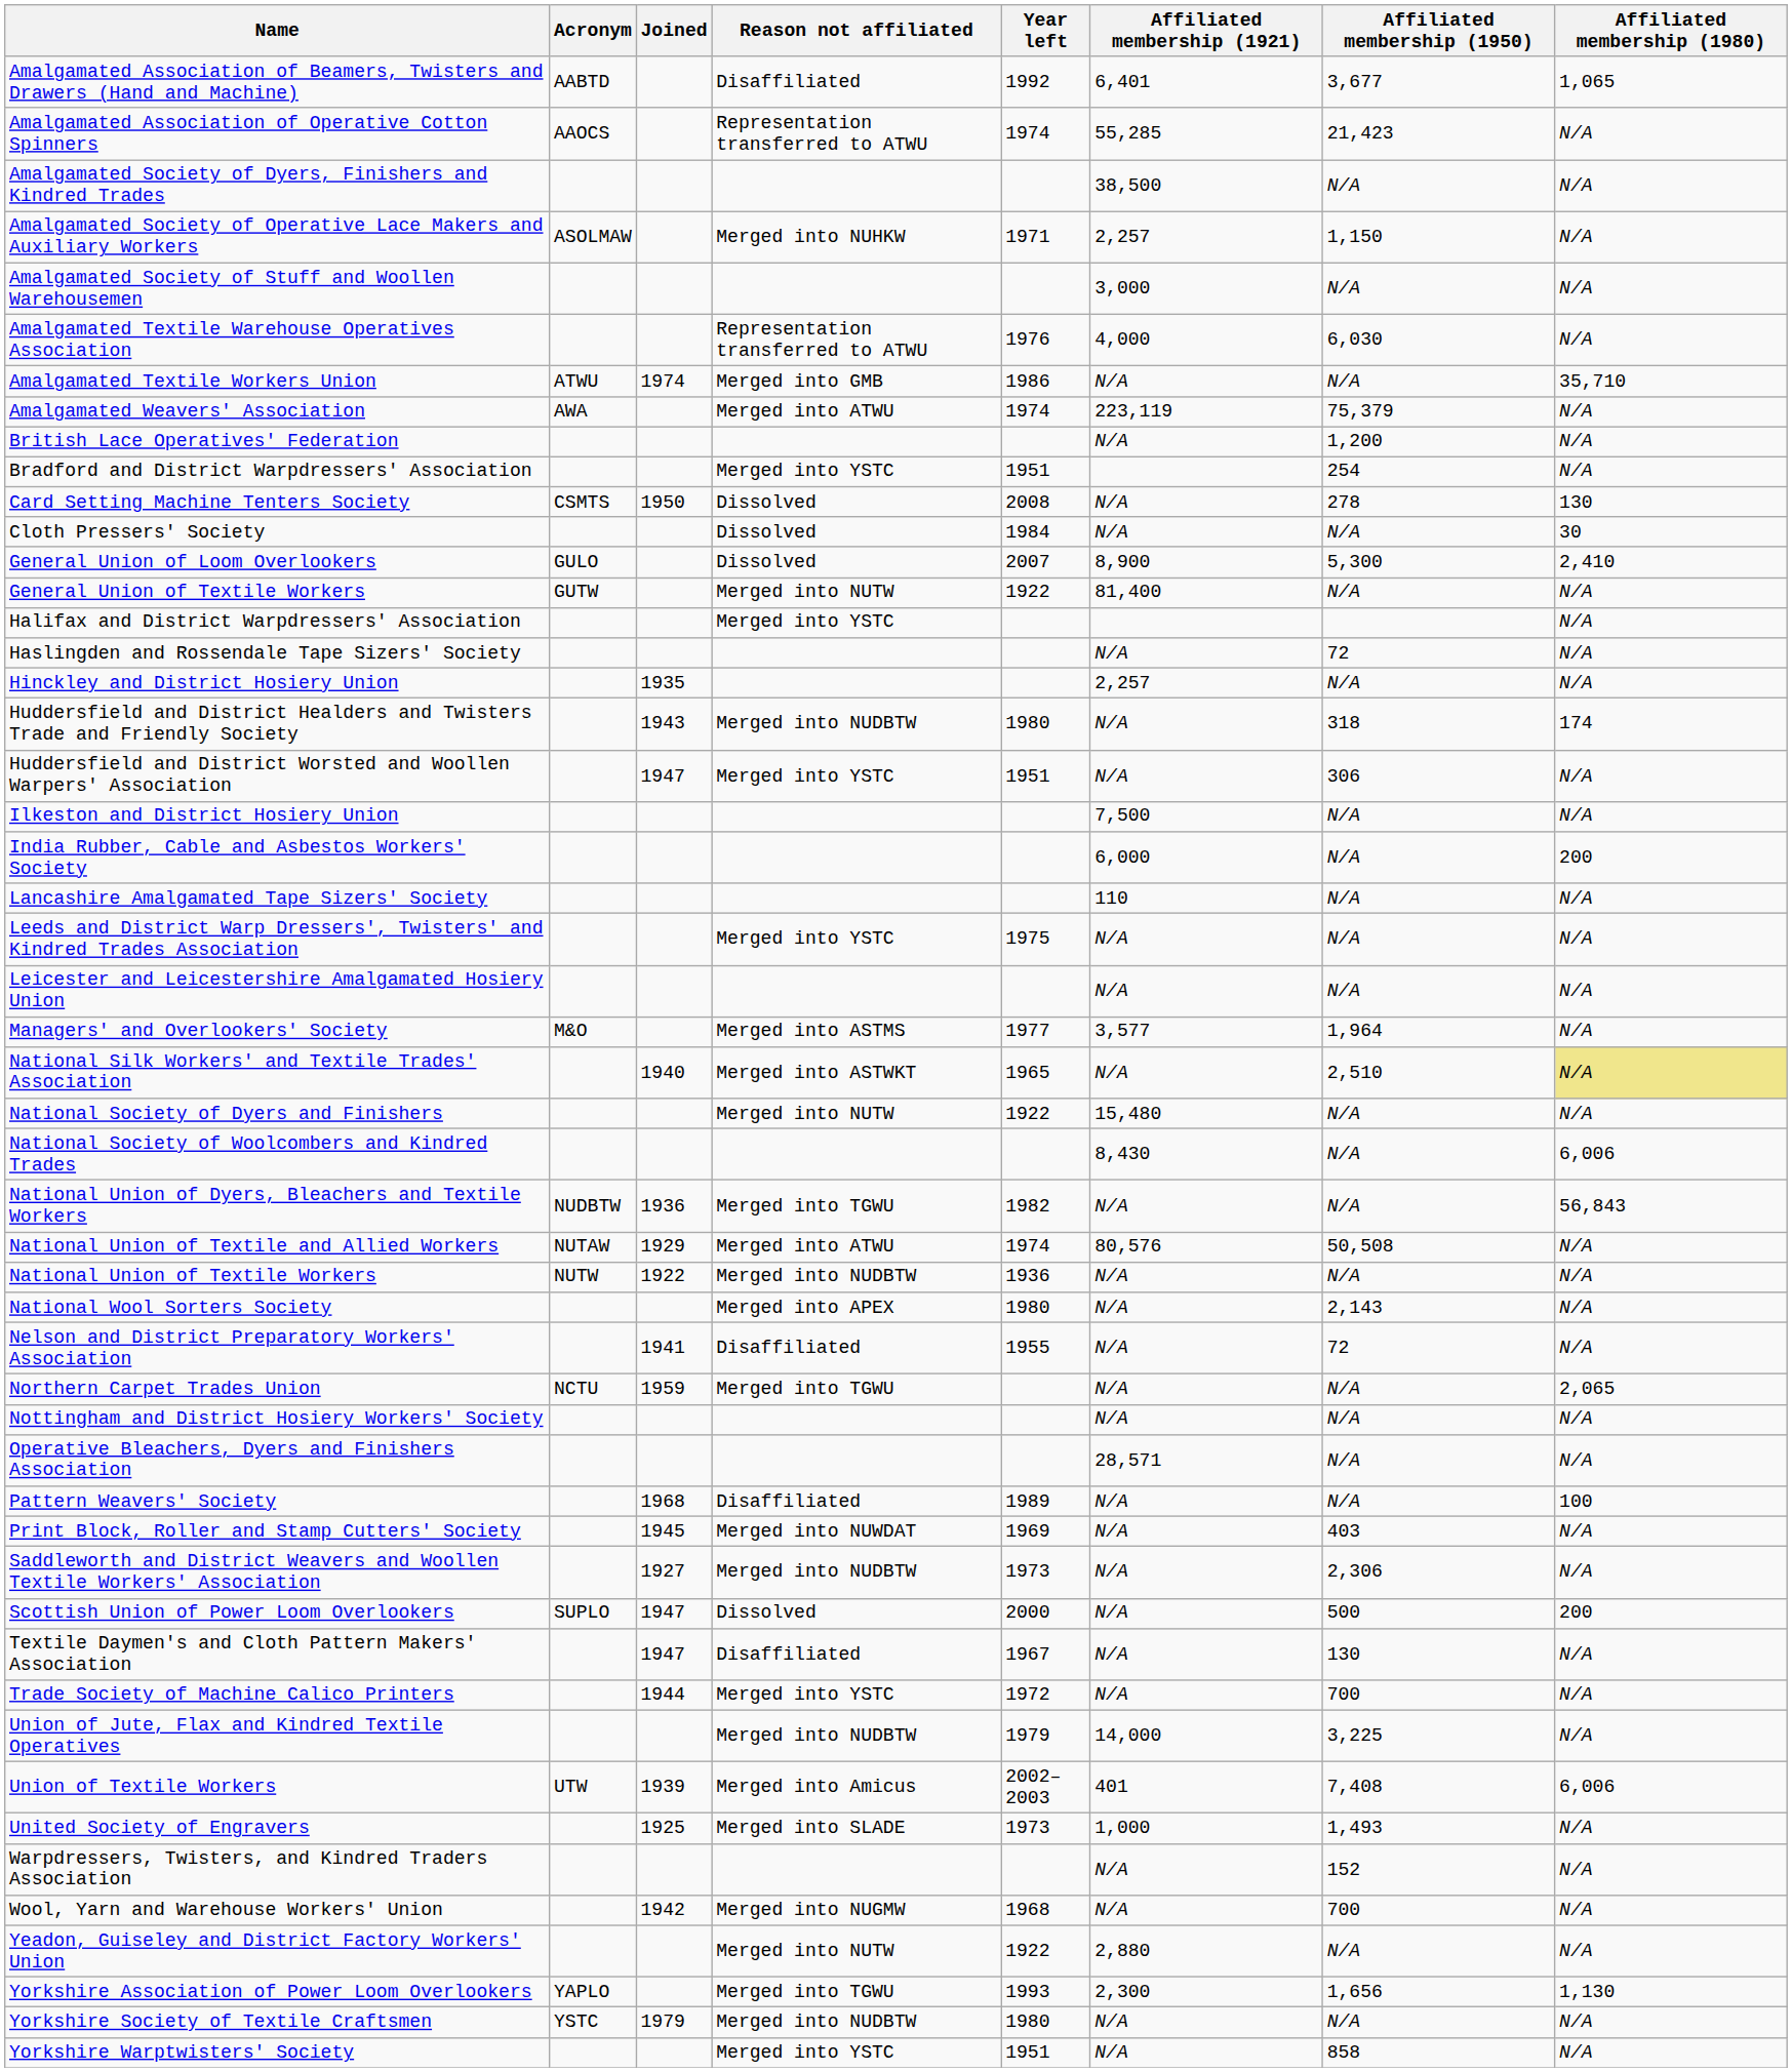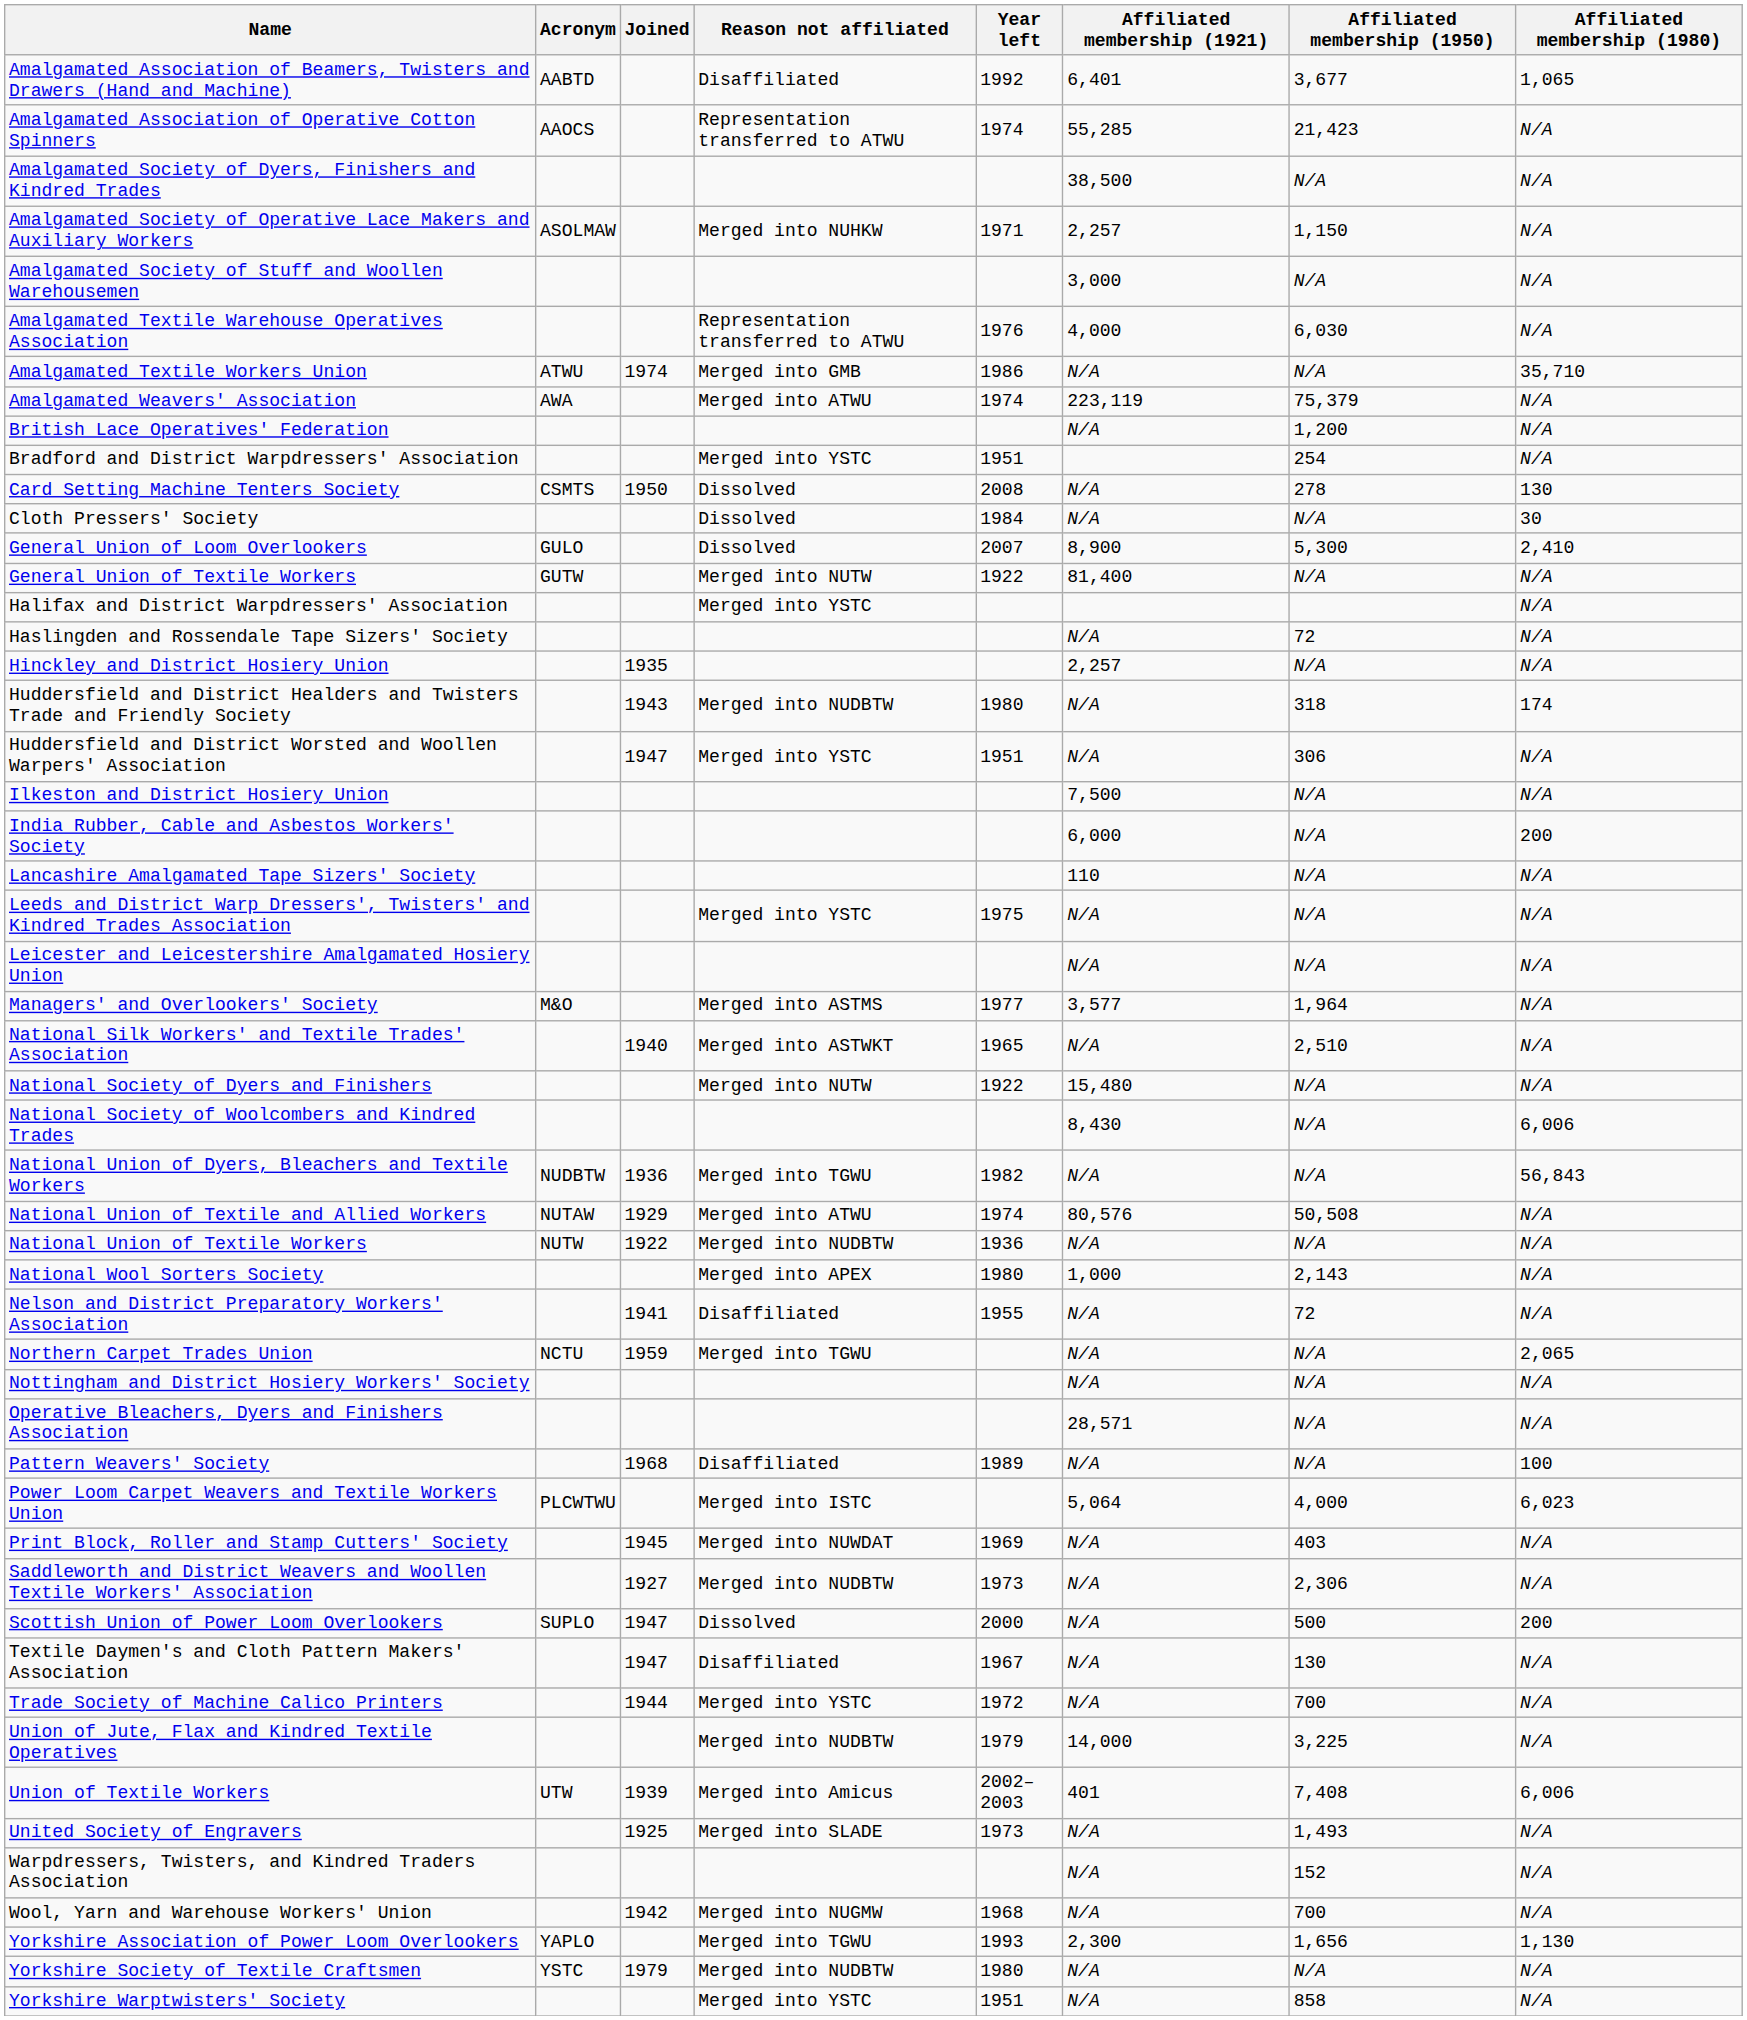National Silk Workers' and Textile Trades' Association | Affiliated membership (1980): khaki background -> no background
National Wool Sorters Society | Affiliated membership (1921): N/A -> 1,000
+ row: Power Loom Carpet Weavers and Textile Workers Union | PLCWTWU | Merged into ISTC | 5,064 | 4,000 | 6,023
United Society of Engravers | Affiliated membership (1921): 1,000 -> N/A
- row: Yeadon, Guiseley and District Factory Workers' Union | Merged into NUTW | 1922 | 2,880 | N/A | N/A
